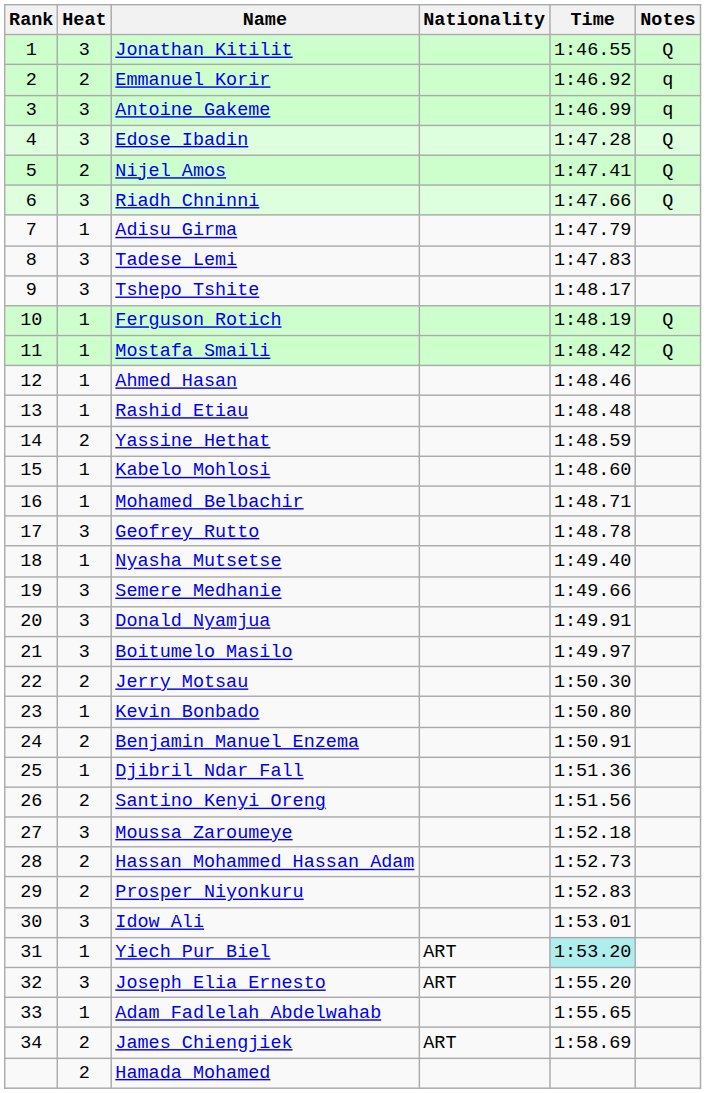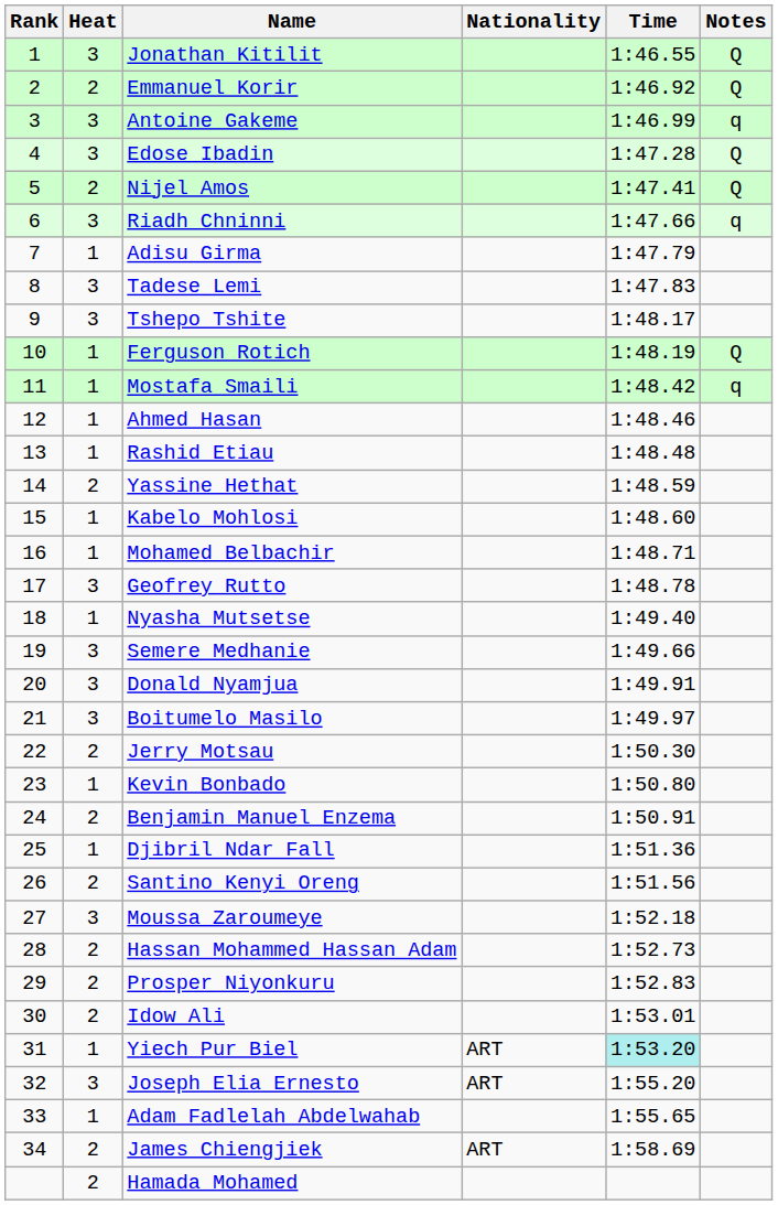Emmanuel Korir | Notes: q -> Q
Riadh Chninni | Notes: Q -> q
Mostafa Smaili | Notes: Q -> q
Idow Ali | Heat: 3 -> 2
